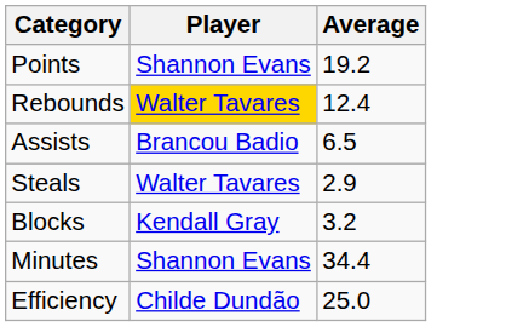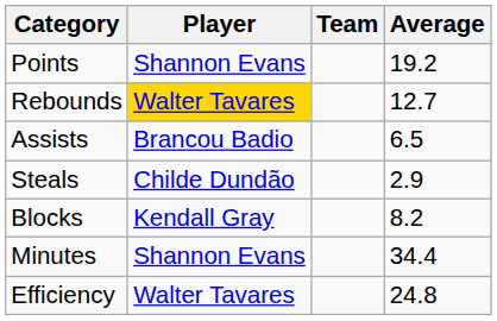+ column: Team
Rebounds | Average: 12.4 -> 12.7
Steals | Player: Walter Tavares -> Childe Dundão
Blocks | Average: 3.2 -> 8.2
Efficiency | Player: Childe Dundão -> Walter Tavares
Efficiency | Average: 25.0 -> 24.8
